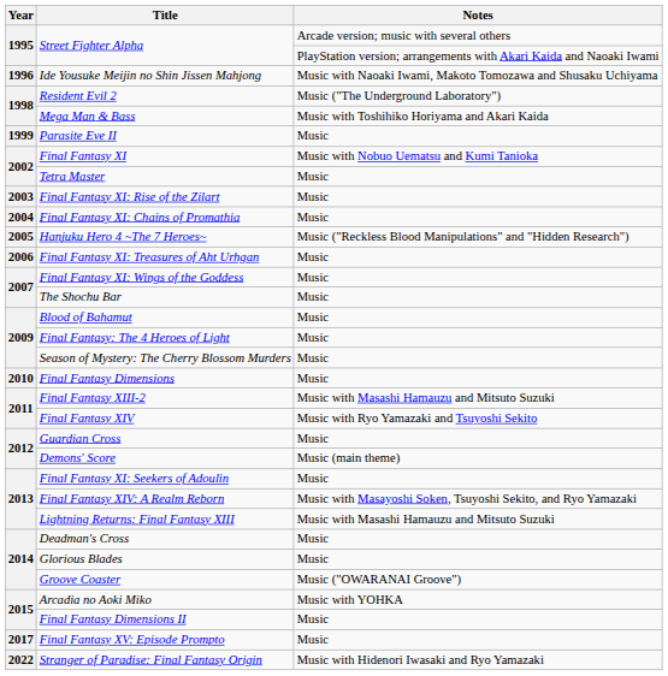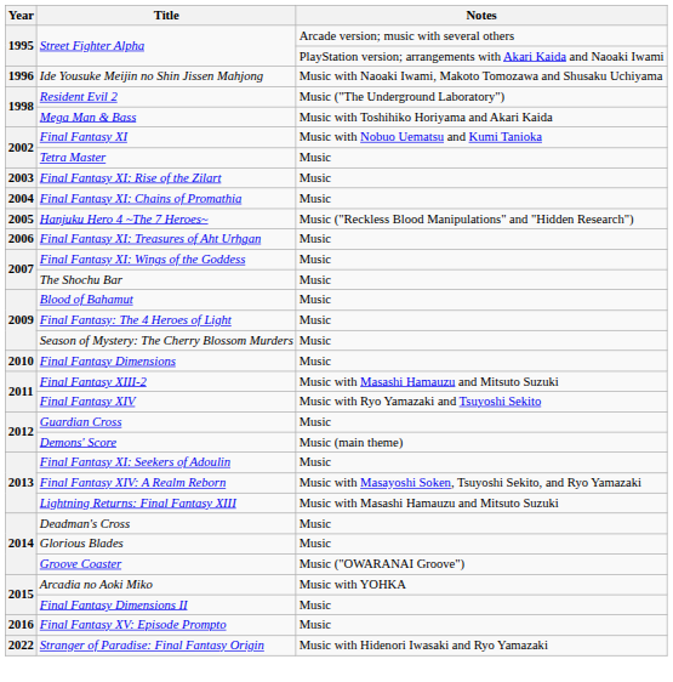- row: 1999 | Parasite Eve II | Music
Final Fantasy XV: Episode Prompto | Year: 2017 -> 2016
